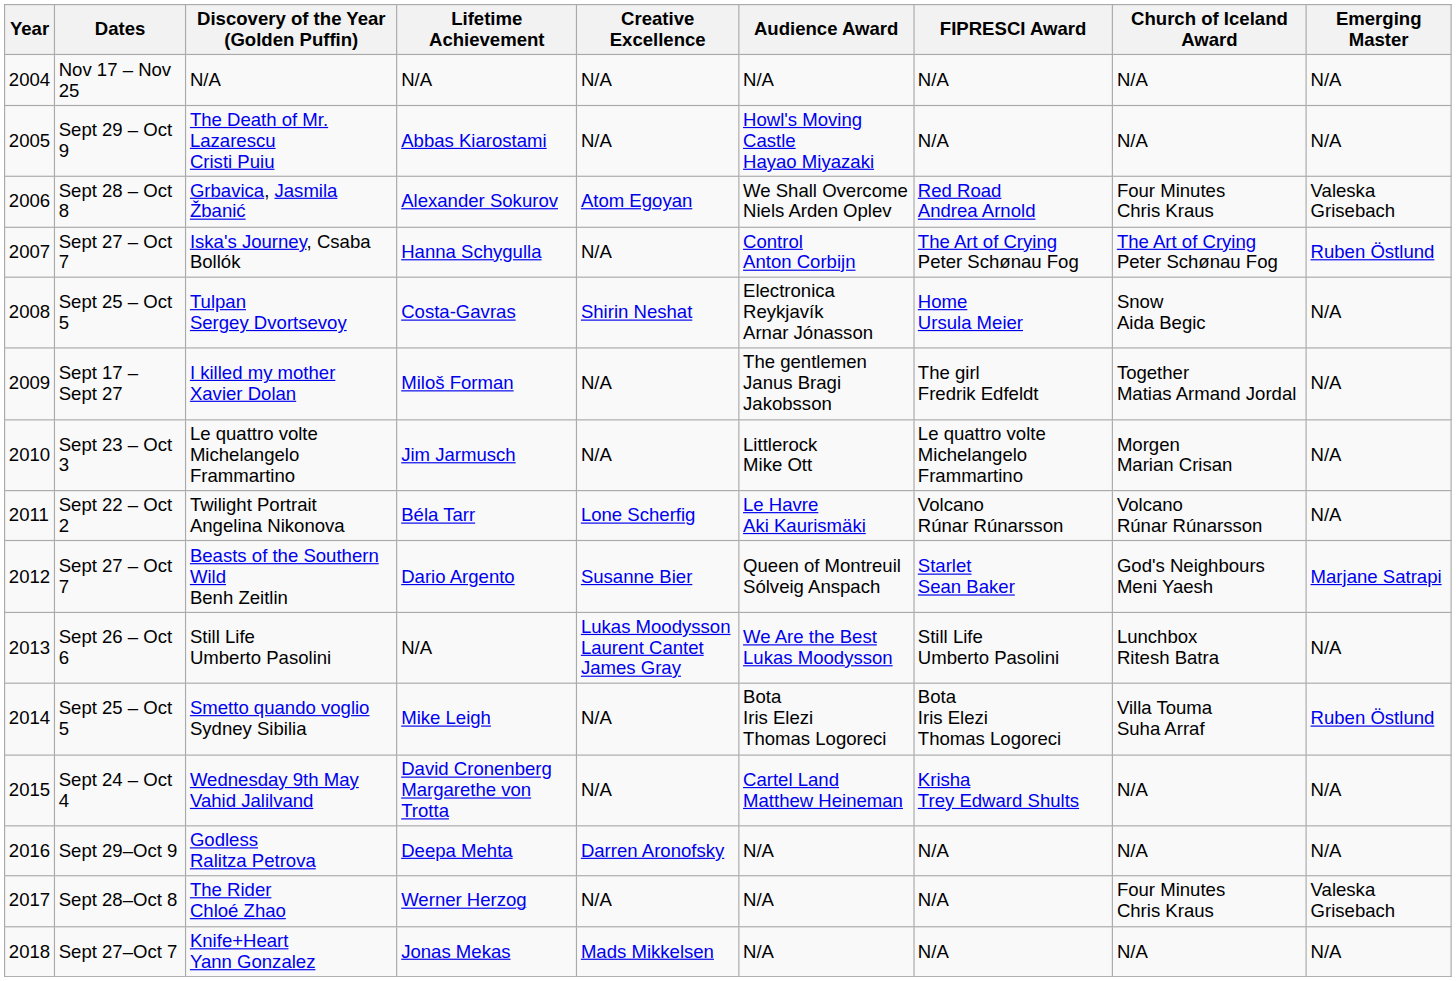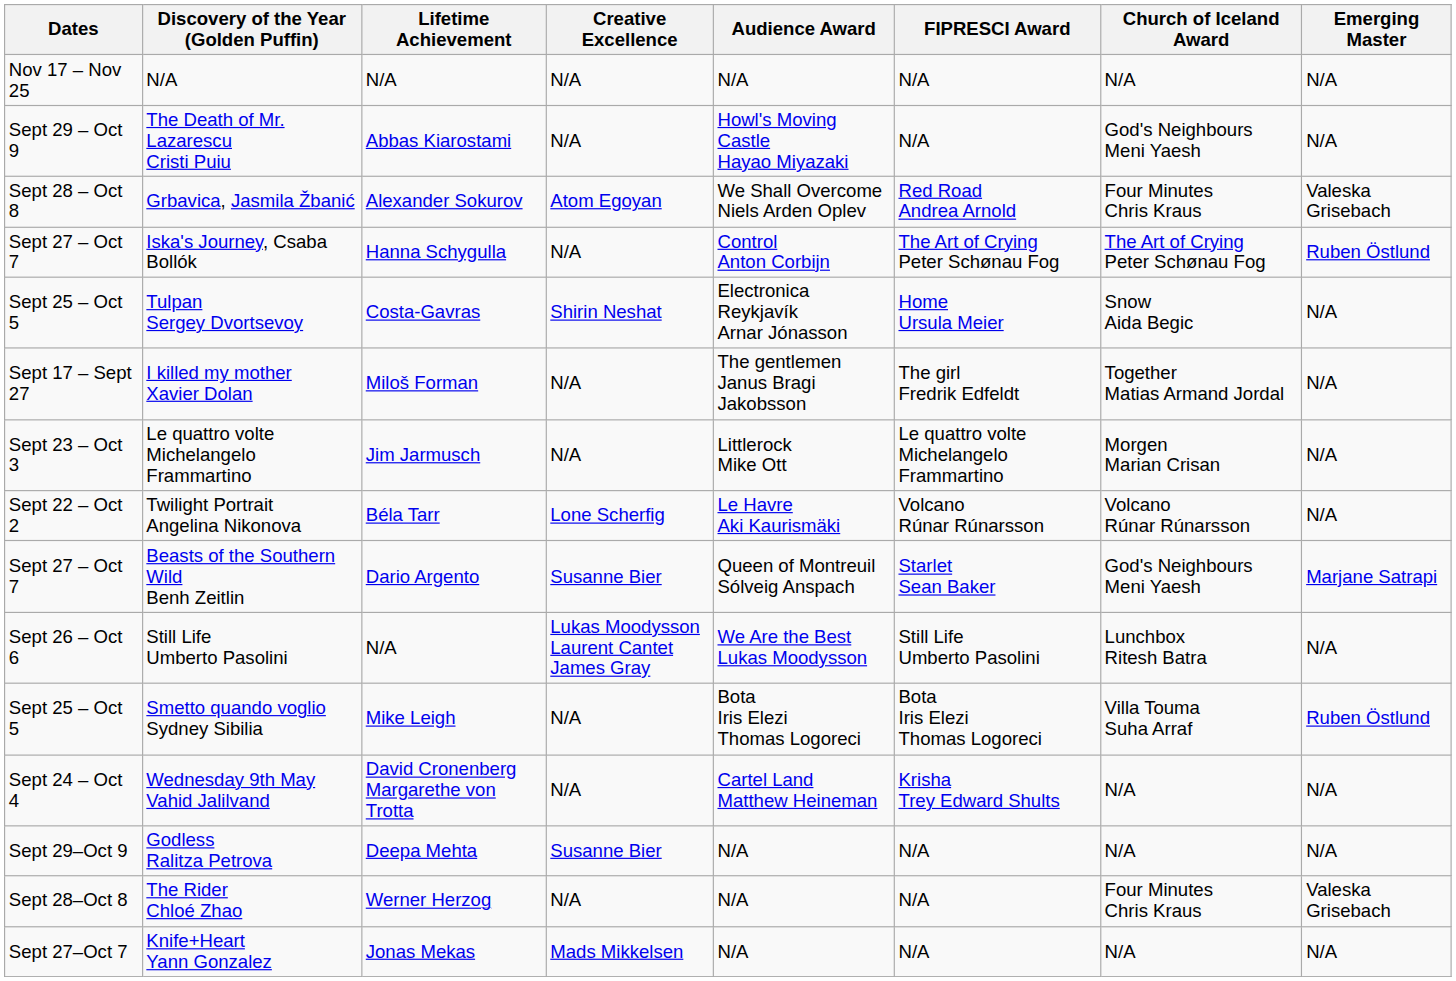- column: Year | 2004 | 2005 | 2006 | 2007 | 2008 | 2009 | 2010 | 2011 | 2012 | 2013 | 2014 | 2015 | 2016 | 2017 | 2018
The Death of Mr. Lazarescu Cristi Puiu | Church of Iceland Award: N/A -> God's Neighbours Meni Yaesh
Godless Ralitza Petrova | Creative Excellence: Darren Aronofsky -> Susanne Bier
